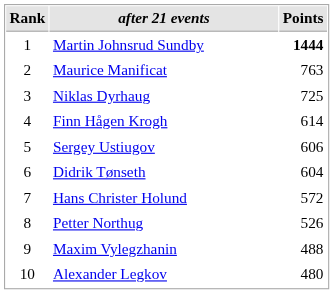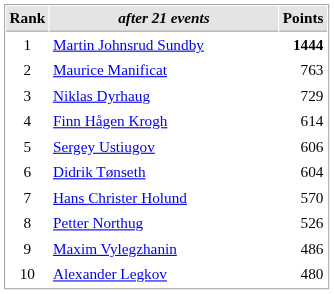Niklas Dyrhaug | Points: 725 -> 729
Hans Christer Holund | Points: 572 -> 570
Maxim Vylegzhanin | Points: 488 -> 486
